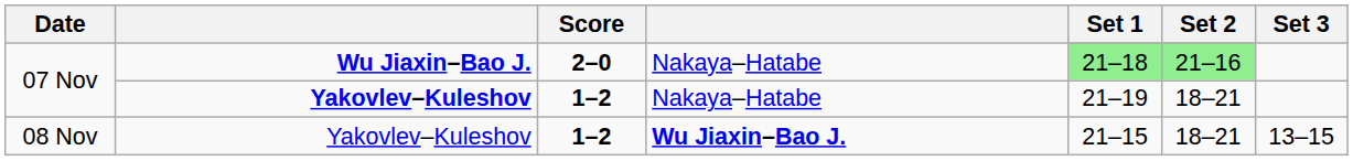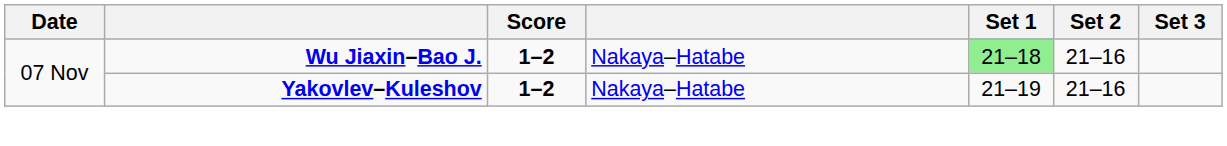07 Nov / Wu Jiaxin–Bao J. | Score: 2–0 -> 1–2
07 Nov / Wu Jiaxin–Bao J. | Set 2: lightgreen background -> no background
07 Nov / Yakovlev–Kuleshov | Set 2: 18–21 -> 21–16
- row: 08 Nov | Yakovlev–Kuleshov | 1–2 | Wu Jiaxin–Bao J. | 21–15 | 18–21 | 13–15
